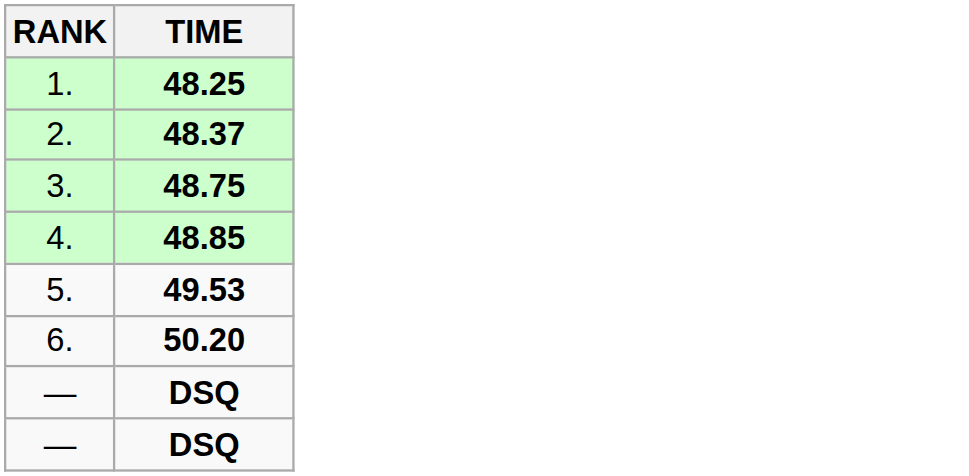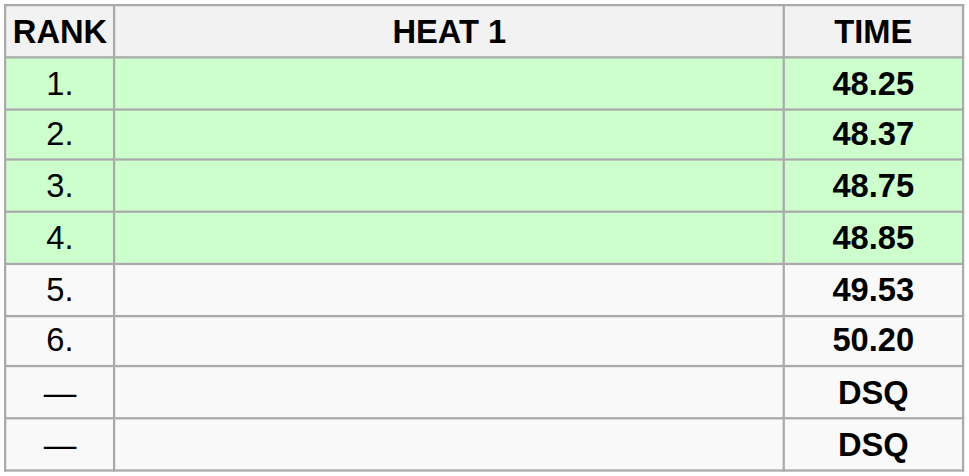+ column: HEAT 1
